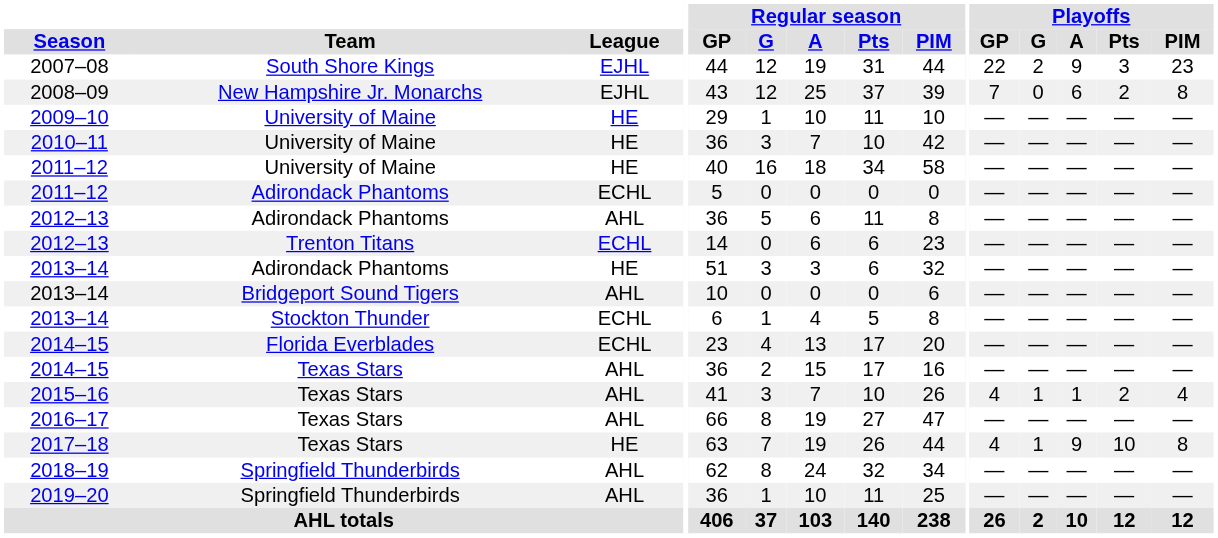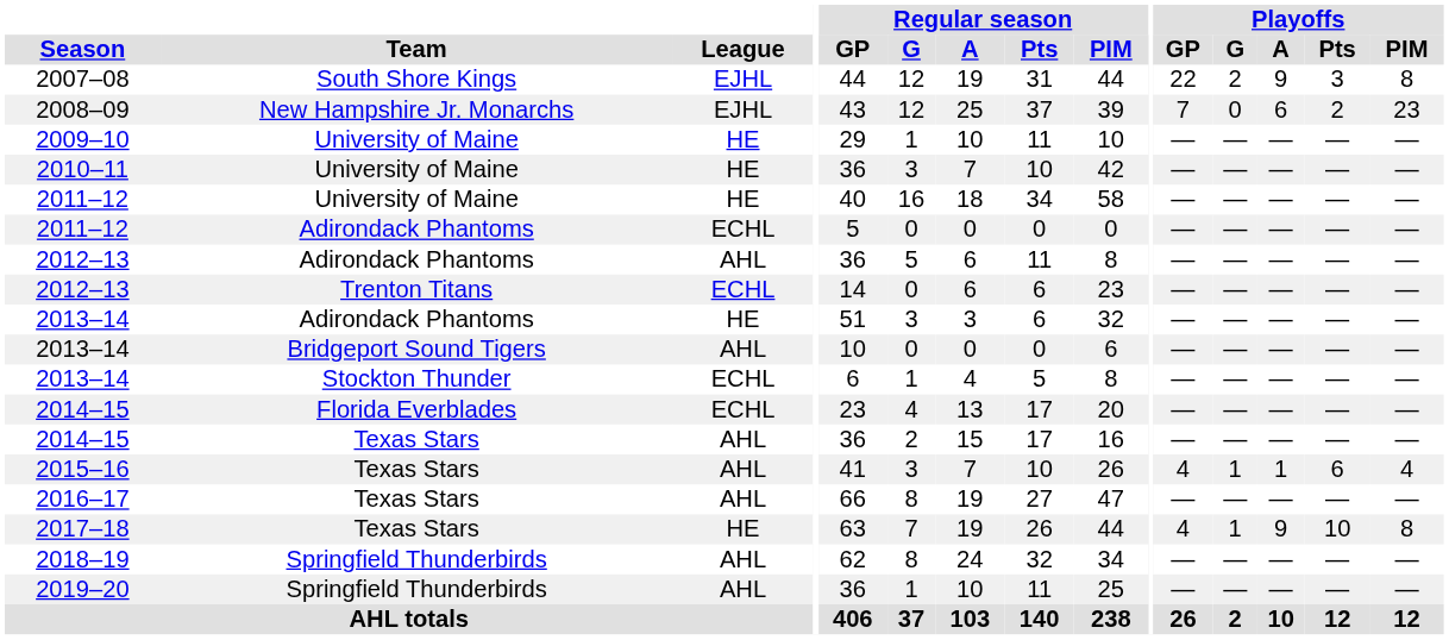2007–08 | Playoffs / PIM: 23 -> 8
2008–09 | Playoffs / PIM: 8 -> 23
2015–16 | Playoffs / Pts: 2 -> 6
